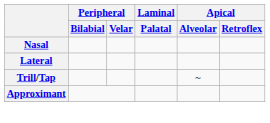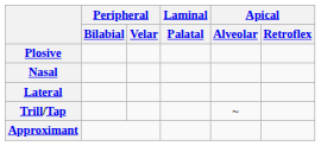+ row: Plosive
